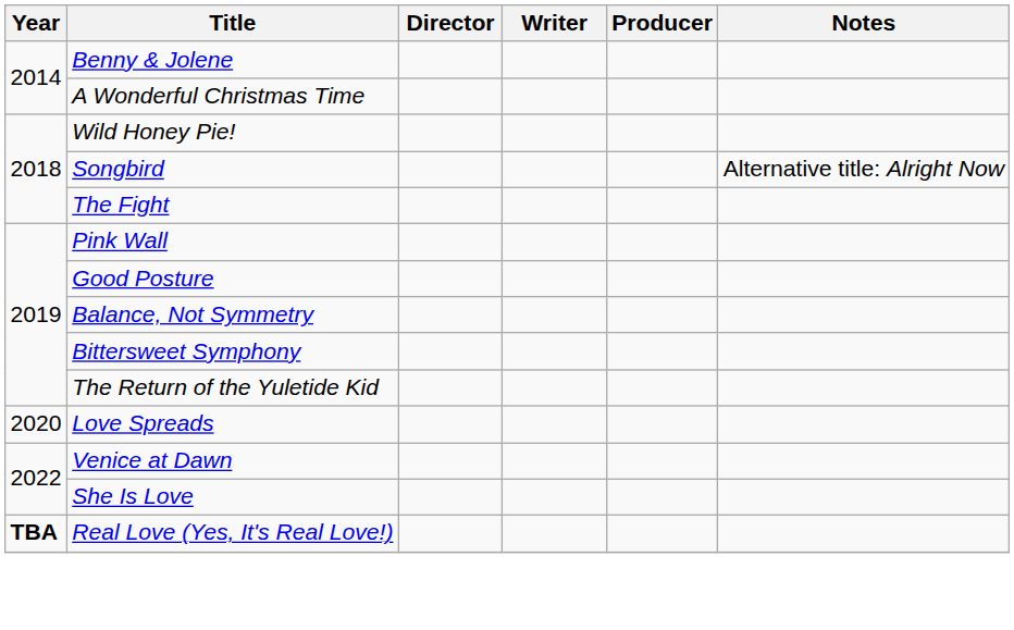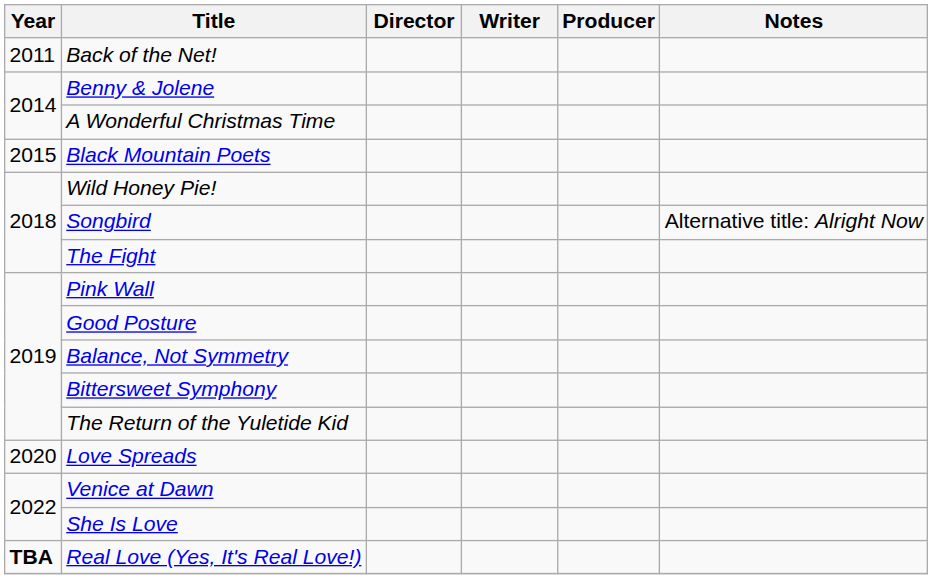+ row: 2011 | Back of the Net!
+ row: 2015 | Black Mountain Poets
